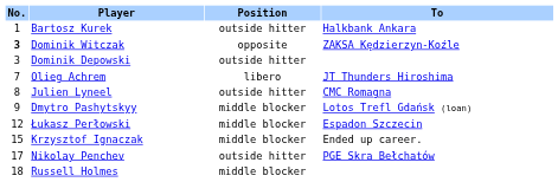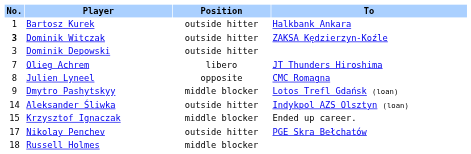Dominik Witczak | Position: opposite -> outside hitter
Julien Lyneel | Position: outside hitter -> opposite
- row: 12 | Łukasz Perłowski | middle blocker | Espadon Szczecin
+ row: 14 | Aleksander Śliwka | outside hitter | Indykpol AZS Olsztyn (loan)
